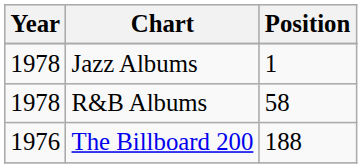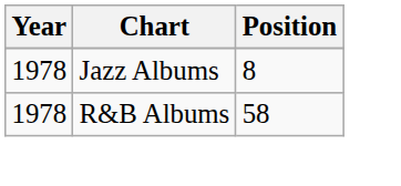Jazz Albums | Position: 1 -> 8
- row: 1976 | The Billboard 200 | 188
